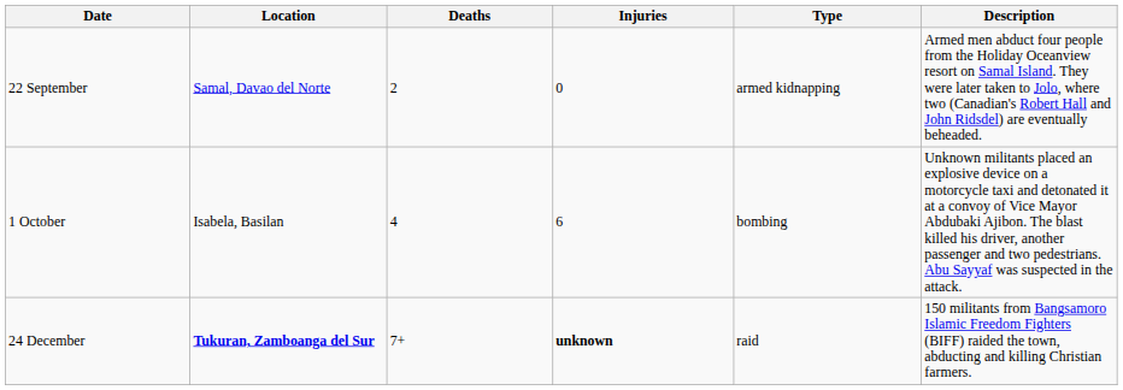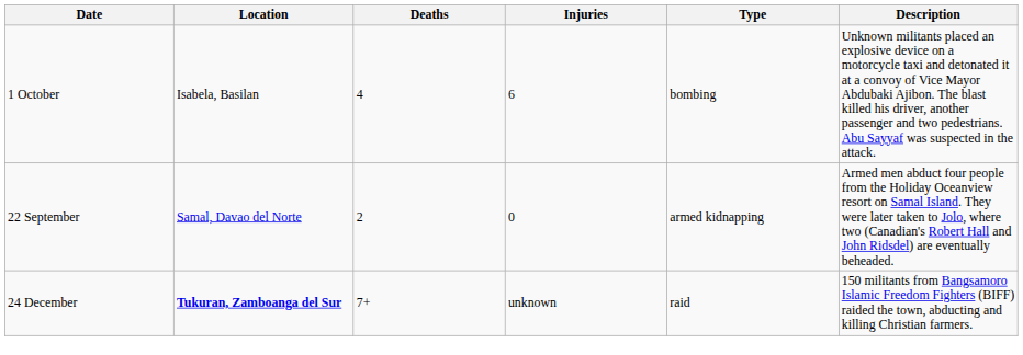rows swapped: 22 September <-> 1 October
24 December | Injuries: bold -> normal
